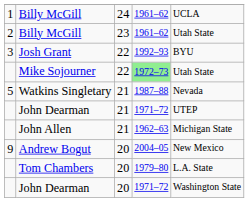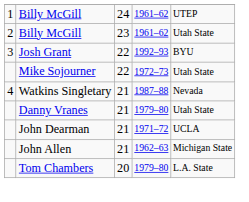Billy McGill / 24 | column 5: UCLA -> UTEP
Mike Sojourner | column 4: lightgreen background -> no background
Watkins Singletary | column 1: 5 -> 4
+ row: Danny Vranes | 21 | 1979–80 | Utah State
John Dearman / 21 | column 5: UTEP -> UCLA
- row: 9 | Andrew Bogut | 20 | 2004–05 | New Mexico
- row: John Dearman | 20 | 1971–72 | Washington State
